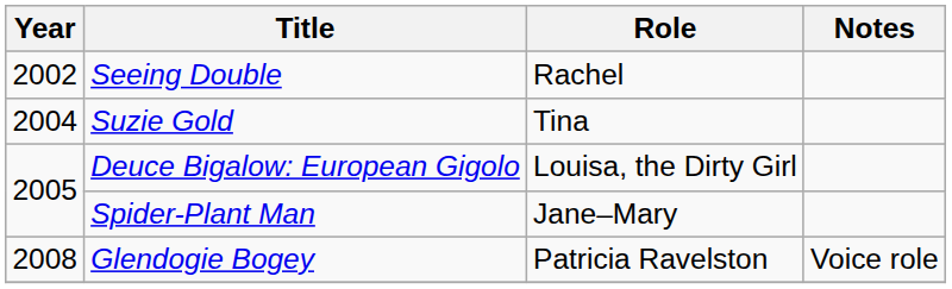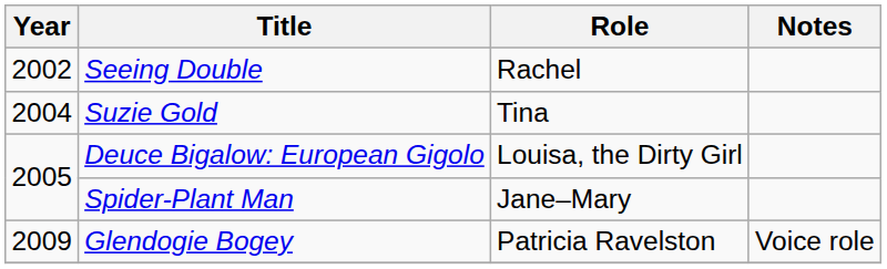Glendogie Bogey | Year: 2008 -> 2009
